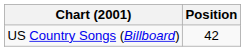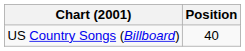US Country Songs (Billboard) | Position: 42 -> 40
